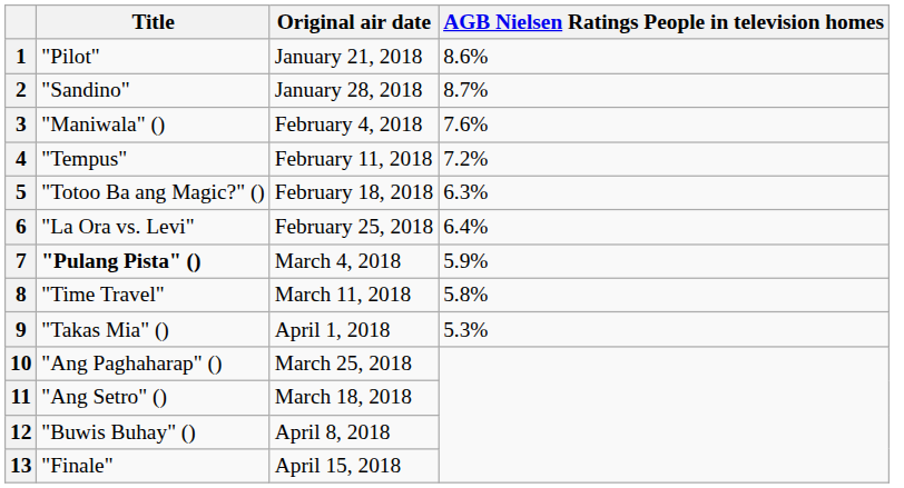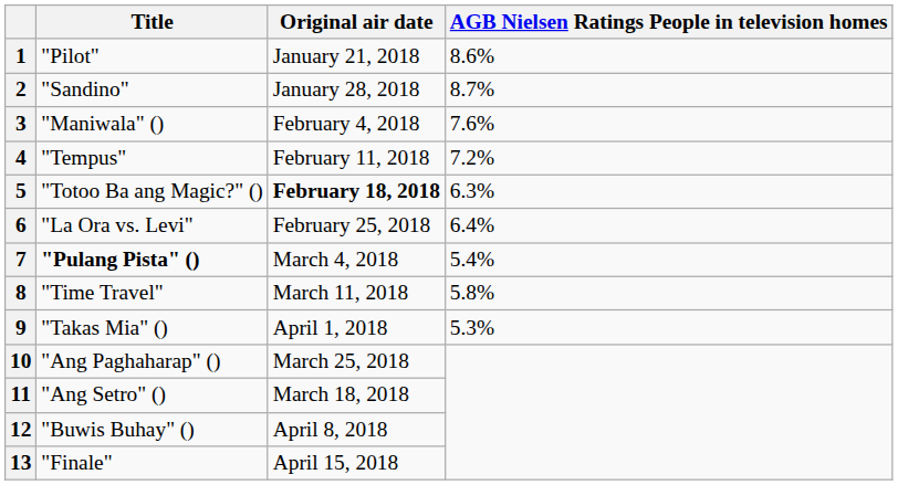5 | Original air date: normal -> bold
7 | AGB Nielsen Ratings People in television homes: 5.9% -> 5.4%
